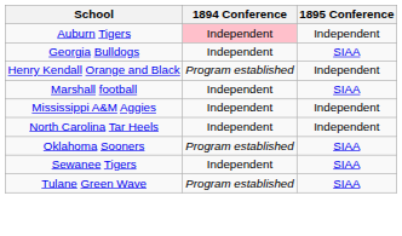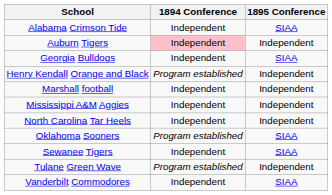+ row: Alabama Crimson Tide | Independent | SIAA
Marshall football | 1895 Conference: SIAA -> Independent
Tulane Green Wave | 1895 Conference: SIAA -> Independent
+ row: Vanderbilt Commodores | Independent | SIAA
